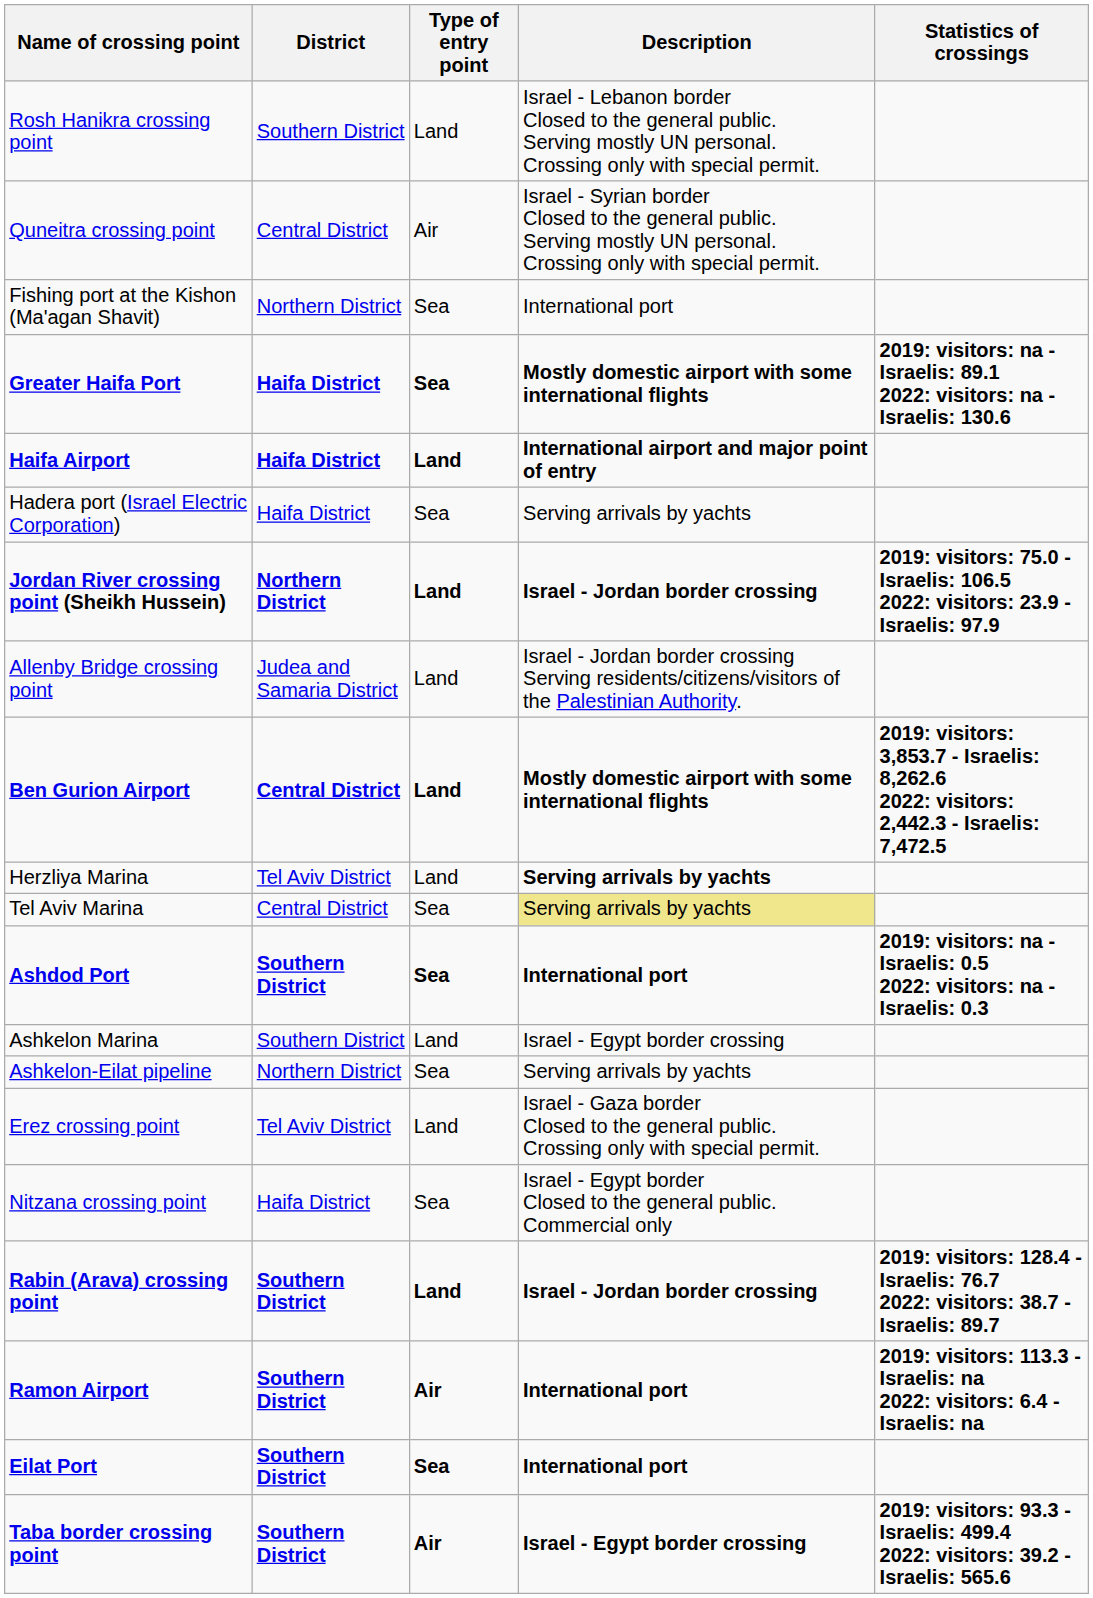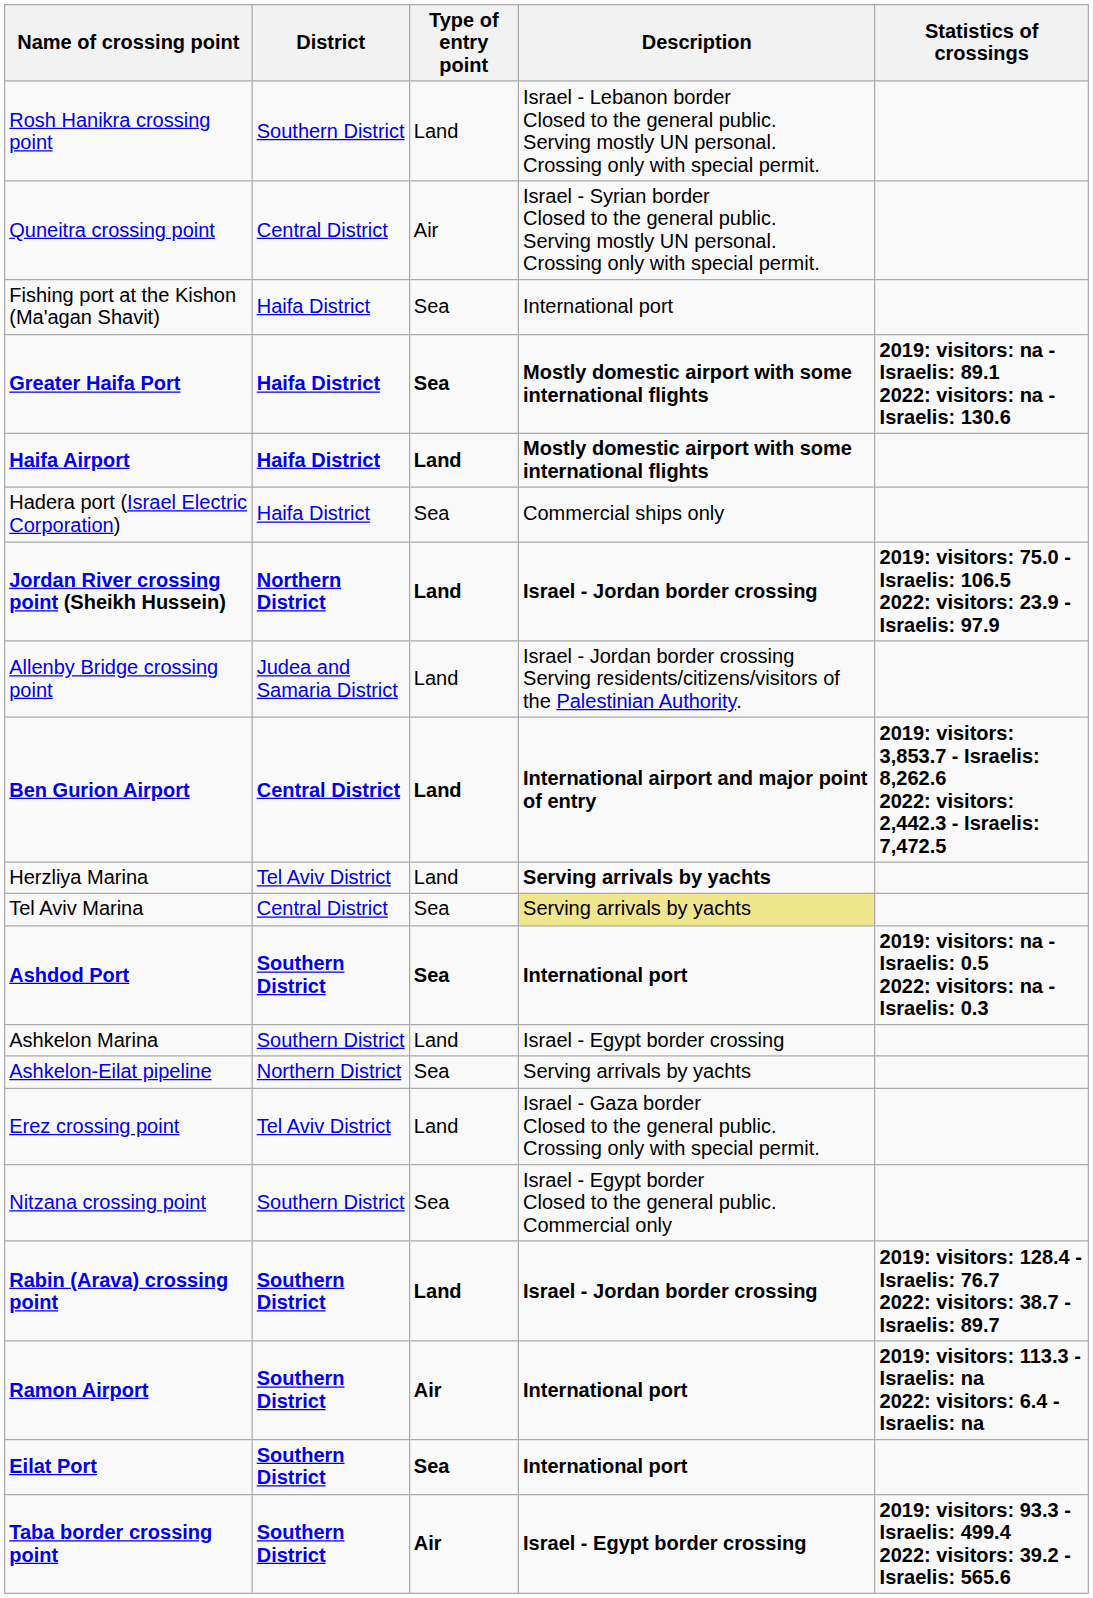Fishing port at the Kishon (Ma'agan Shavit) | District: Northern District -> Haifa District
Haifa Airport | Description: International airport and major point of entry -> Mostly domestic airport with some international flights
Hadera port (Israel Electric Corporation) | Description: Serving arrivals by yachts -> Commercial ships only
Ben Gurion Airport | Description: Mostly domestic airport with some international flights -> International airport and major point of entry
Nitzana crossing point | District: Haifa District -> Southern District
